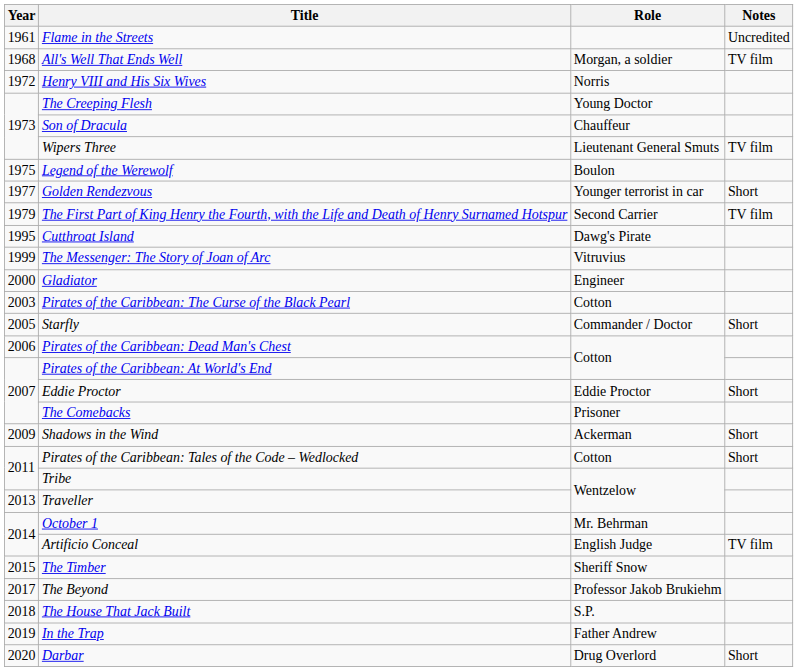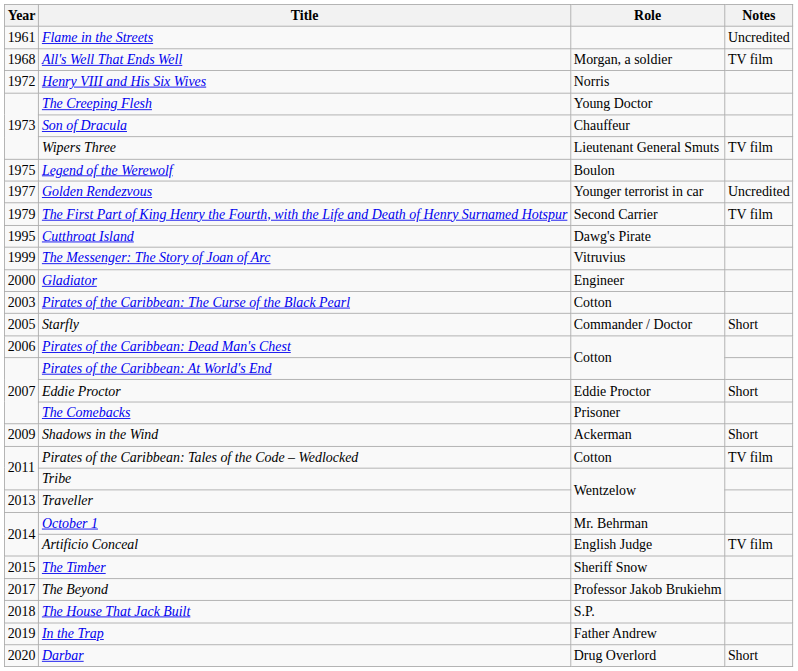Golden Rendezvous | Notes: Short -> Uncredited
Pirates of the Caribbean: Tales of the Code – Wedlocked | Notes: Short -> TV film
